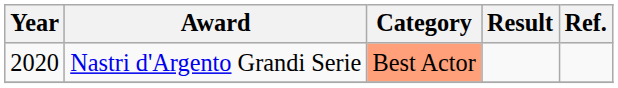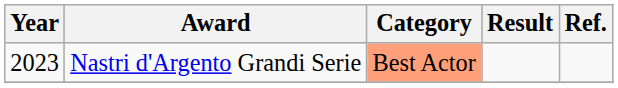Nastri d'Argento Grandi Serie | Year: 2020 -> 2023
